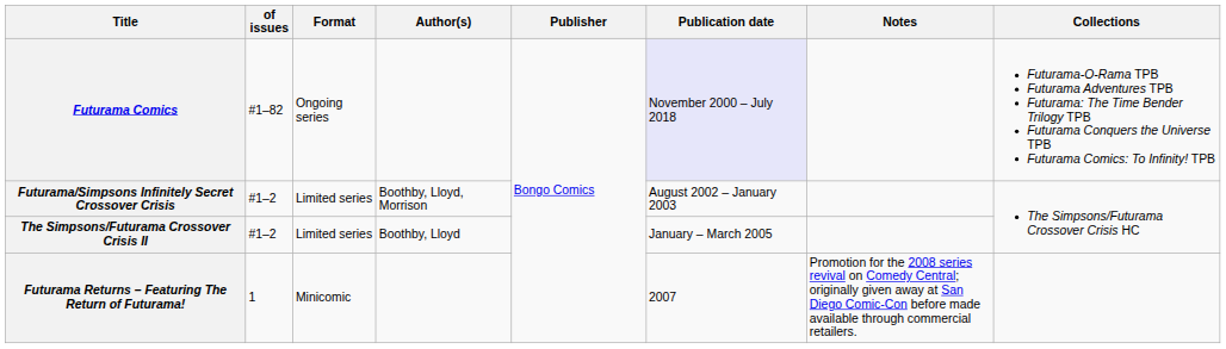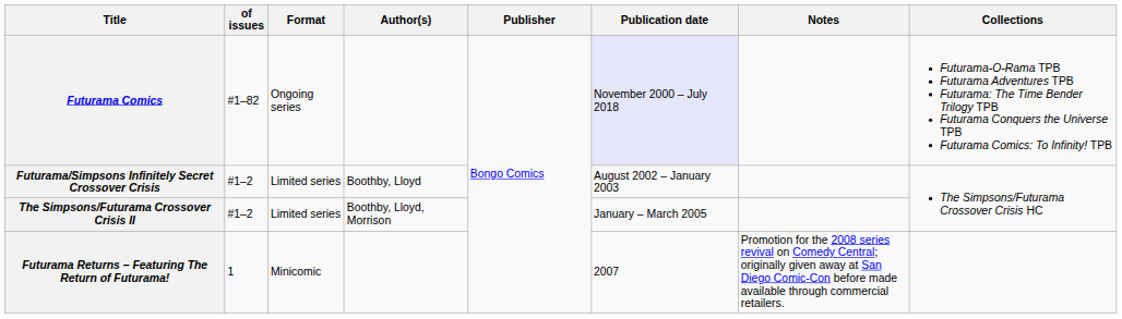Futurama/Simpsons Infinitely Secret Crossover Crisis | Author(s): Boothby, Lloyd, Morrison -> Boothby, Lloyd
The Simpsons/Futurama Crossover Crisis II | Author(s): Boothby, Lloyd -> Boothby, Lloyd, Morrison
